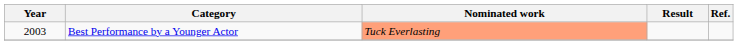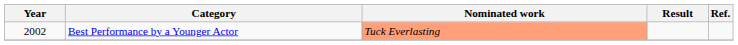Best Performance by a Younger Actor | Year: 2003 -> 2002
